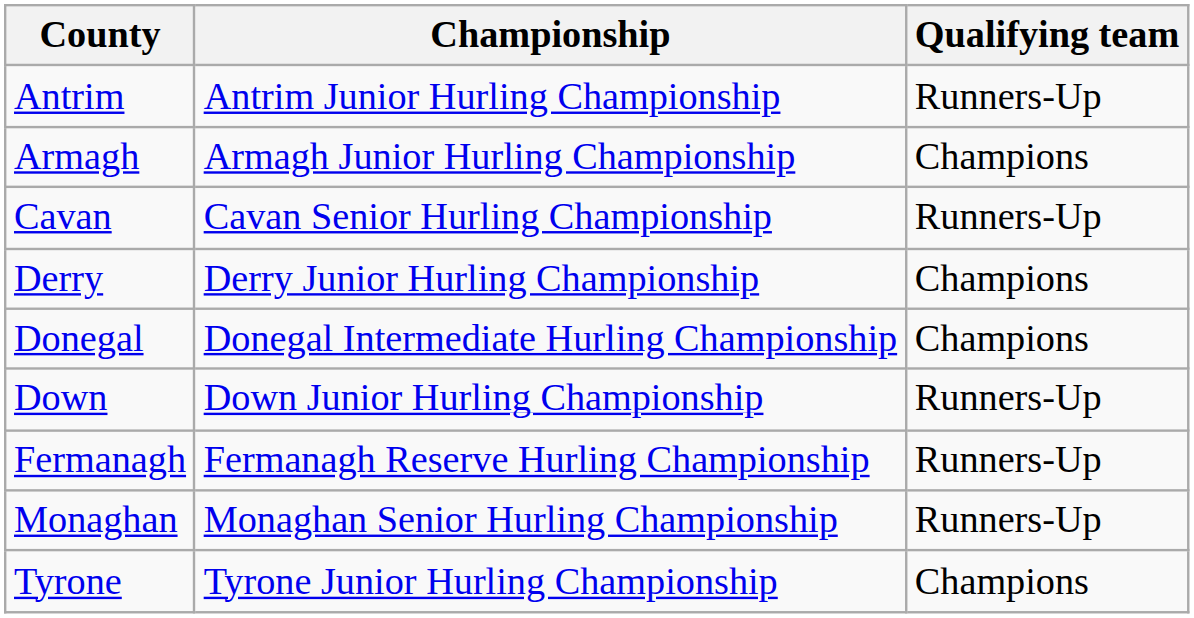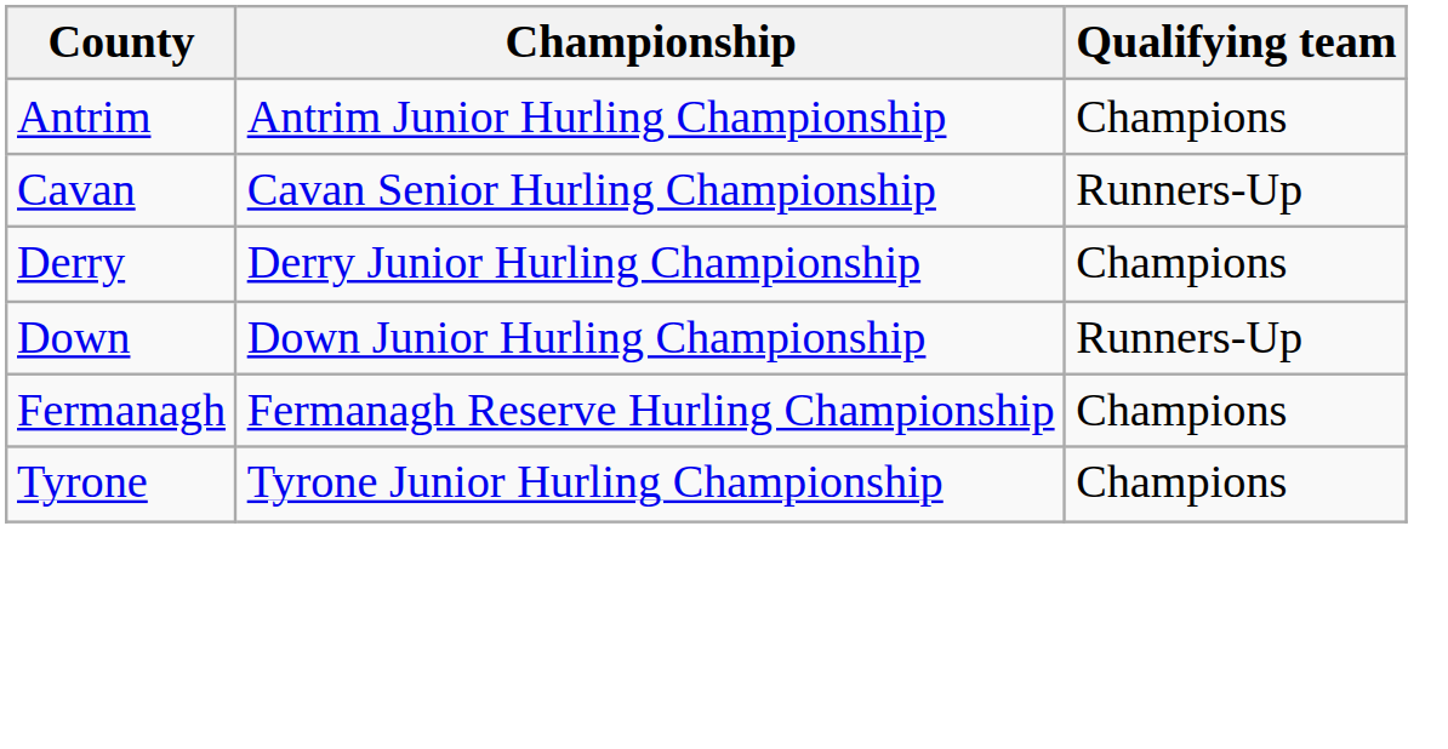Antrim | Qualifying team: Runners-Up -> Champions
- row: Armagh | Armagh Junior Hurling Championship | Champions
- row: Donegal | Donegal Intermediate Hurling Championship | Champions
Fermanagh | Qualifying team: Runners-Up -> Champions
- row: Monaghan | Monaghan Senior Hurling Championship | Runners-Up
